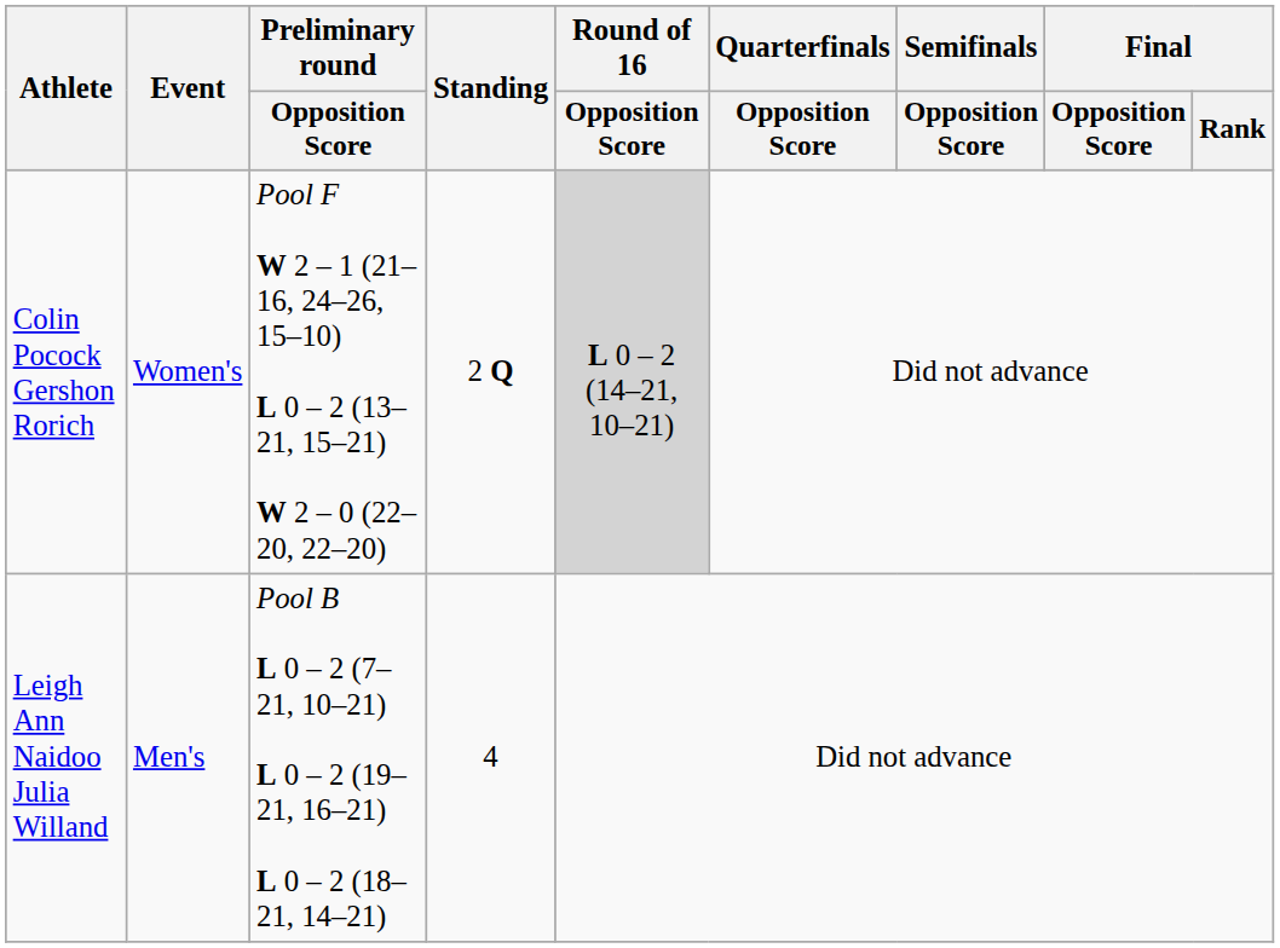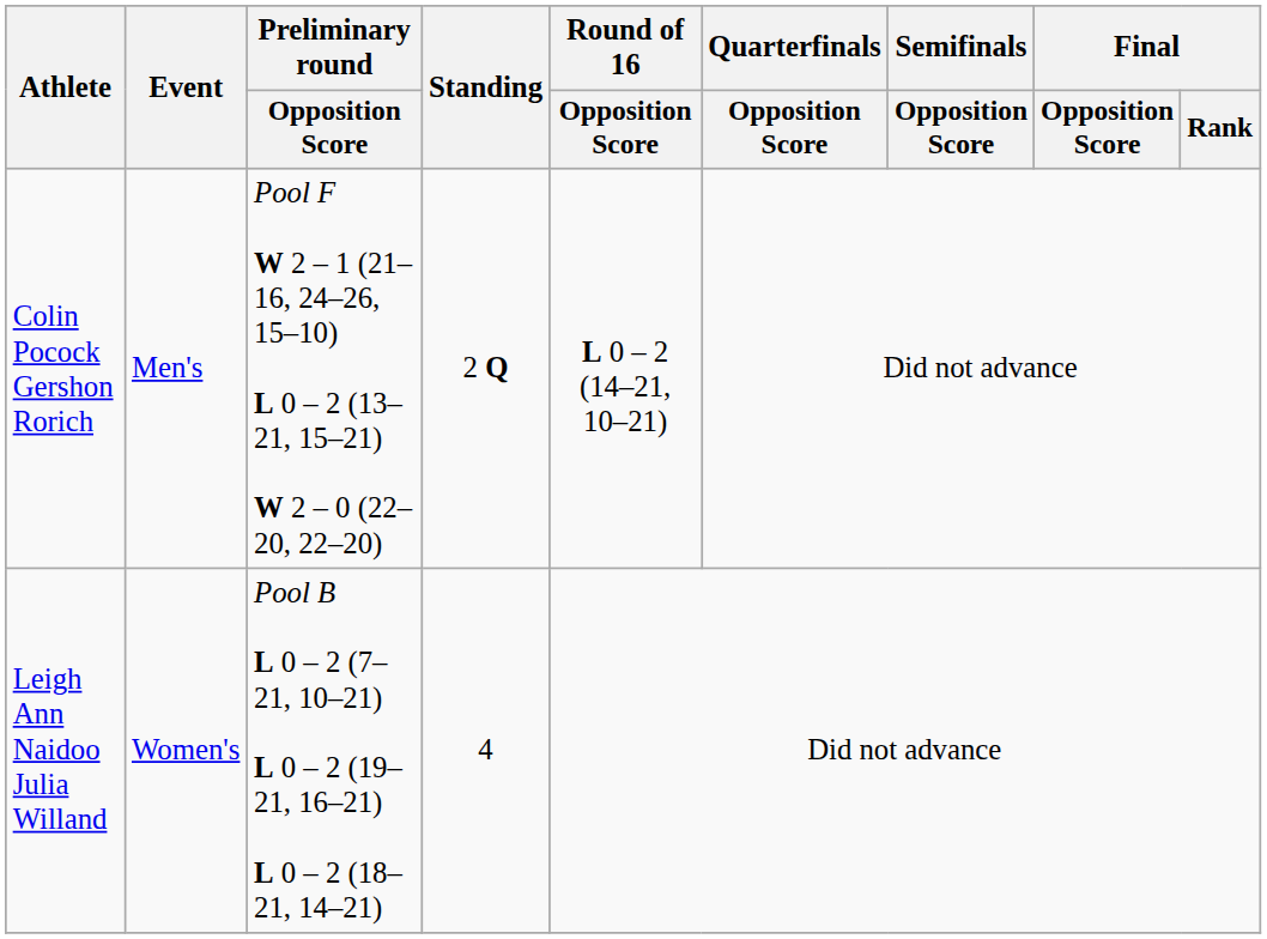Colin Pocock Gershon Rorich | Event: Women's -> Men's
Colin Pocock Gershon Rorich | Round of 16 / Opposition Score: lightgrey background -> no background
Leigh Ann Naidoo Julia Willand | Event: Men's -> Women's
